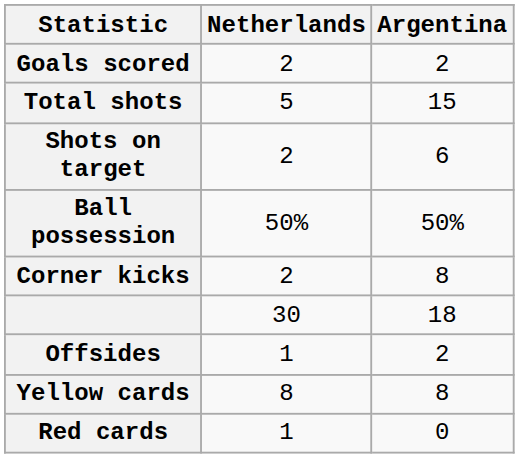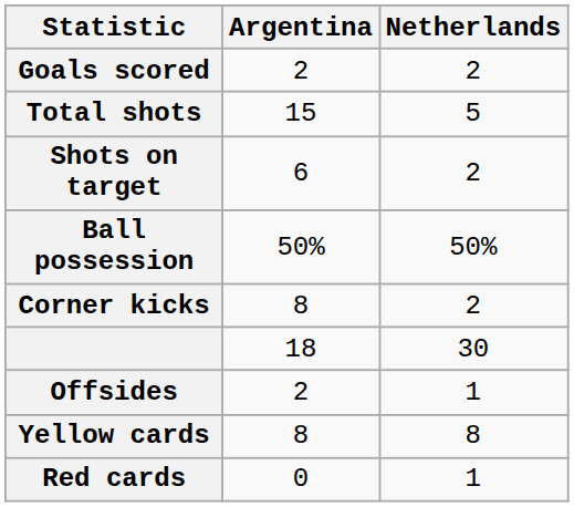columns swapped: Netherlands <-> Argentina
